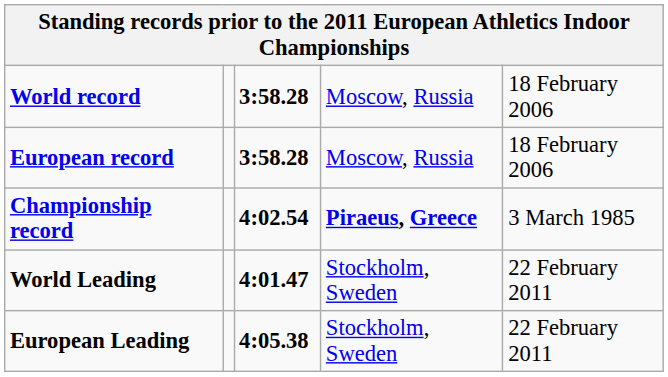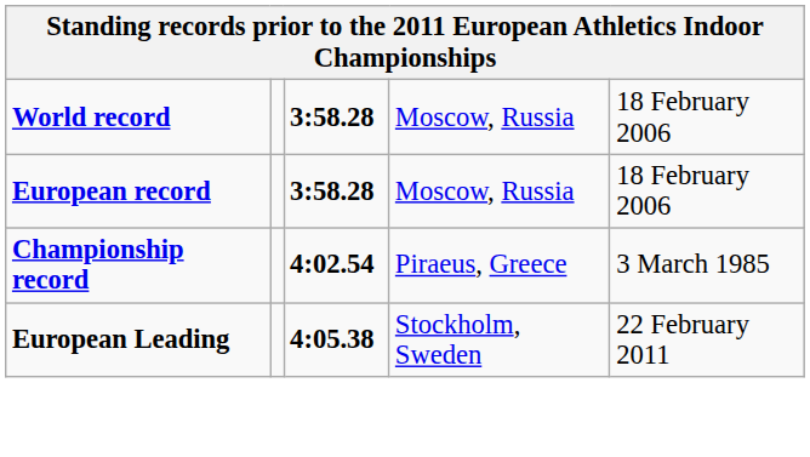Championship record | column 4: bold -> normal
- row: World Leading | 4:01.47 | Stockholm, Sweden | 22 February 2011
